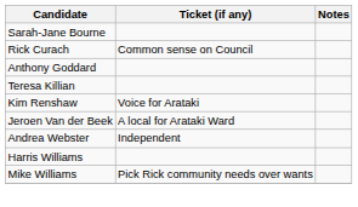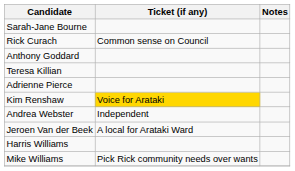+ row: Adrienne Pierce
Kim Renshaw | Ticket (if any): no background -> gold background
rows swapped: Jeroen Van der Beek <-> Andrea Webster
